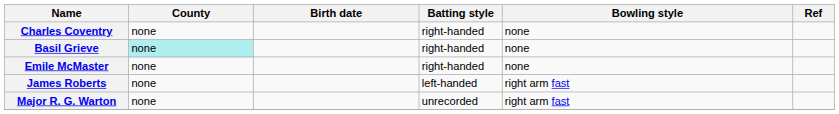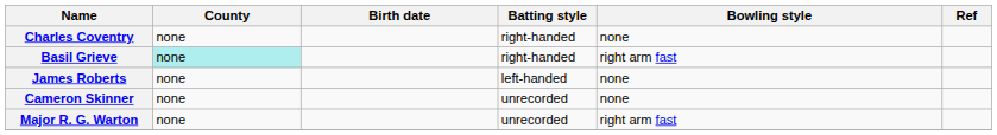Basil Grieve | Bowling style: none -> right arm fast
- row: Emile McMaster | none | right-handed | none
James Roberts | Bowling style: right arm fast -> none
+ row: Cameron Skinner | none | unrecorded | none
